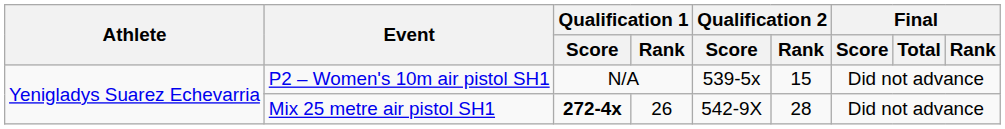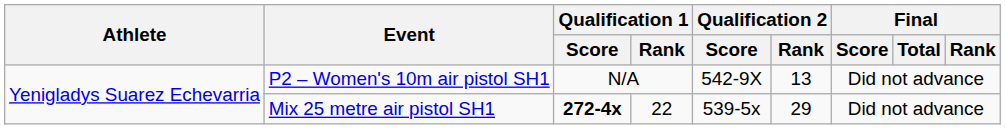P2 – Women's 10m air pistol SH1 | Qualification 2 / Score: 539-5x -> 542-9X
P2 – Women's 10m air pistol SH1 | Qualification 2 / Rank: 15 -> 13
Mix 25 metre air pistol SH1 | Qualification 1 / Rank: 26 -> 22
Mix 25 metre air pistol SH1 | Qualification 2 / Score: 542-9X -> 539-5x
Mix 25 metre air pistol SH1 | Qualification 2 / Rank: 28 -> 29
